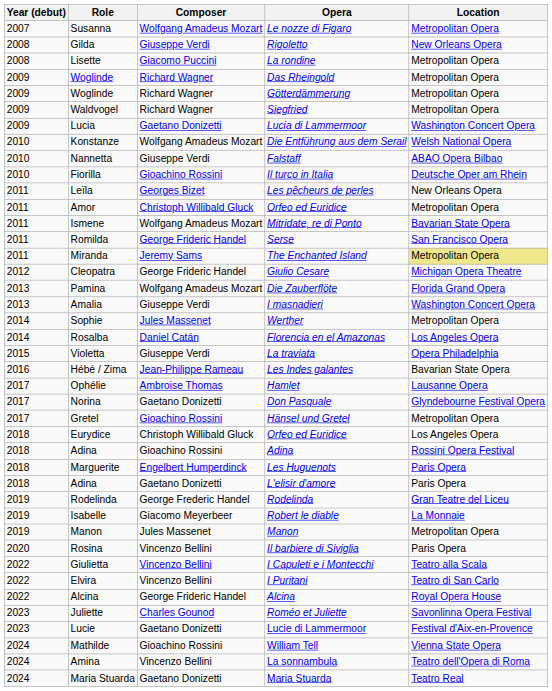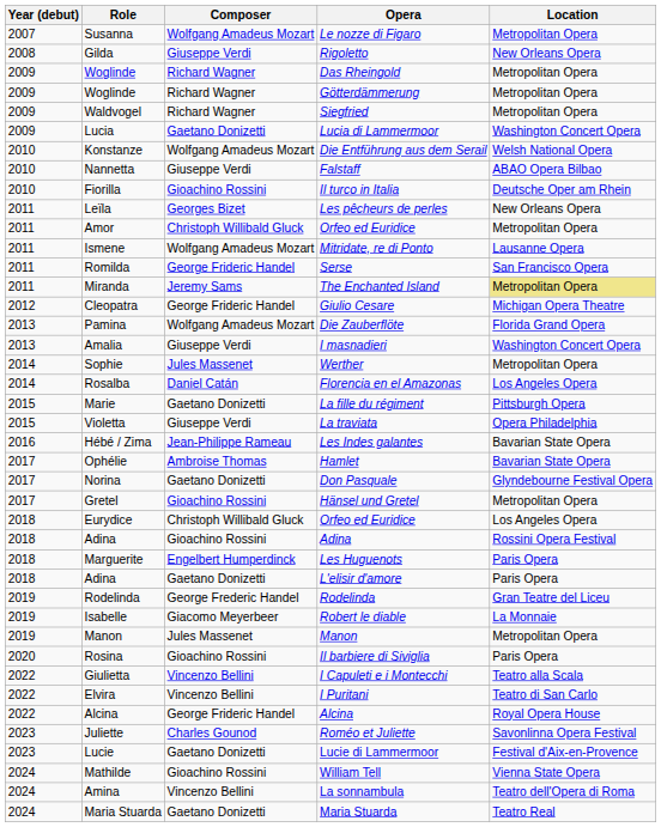- row: 2008 | Lisette | Giacomo Puccini | La rondine | Metropolitan Opera
Mitridate, re di Ponto | Location: Bavarian State Opera -> Lausanne Opera
+ row: 2015 | Marie | Gaetano Donizetti | La fille du régiment | Pittsburgh Opera
Hamlet | Location: Lausanne Opera -> Bavarian State Opera
Il barbiere di Siviglia | Composer: Vincenzo Bellini -> Gioachino Rossini
